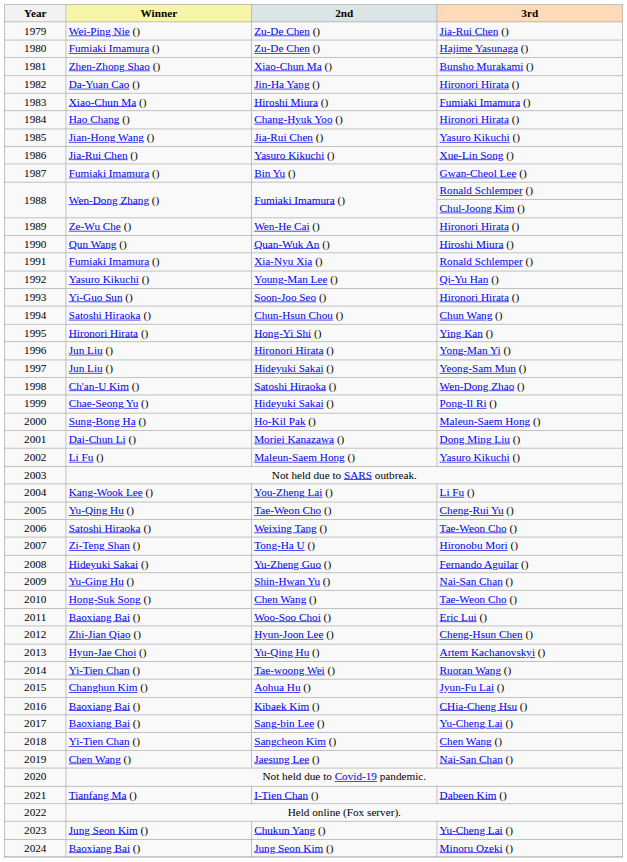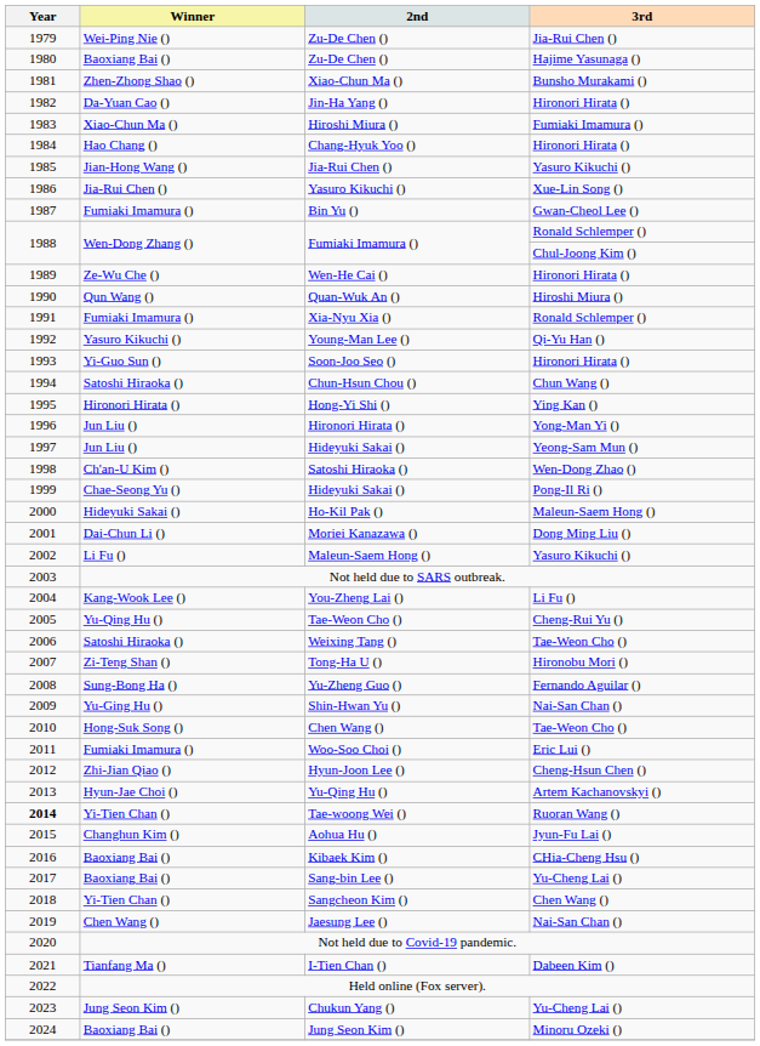Zu-De Chen () / Hajime Yasunaga () | Winner: Fumiaki Imamura () -> Baoxiang Bai ()
Ho-Kil Pak () | Winner: Sung-Bong Ha () -> Hideyuki Sakai ()
Yu-Zheng Guo () | Winner: Hideyuki Sakai () -> Sung-Bong Ha ()
Woo-Soo Choi () | Winner: Baoxiang Bai () -> Fumiaki Imamura ()
Tae-woong Wei () | Year: normal -> bold
